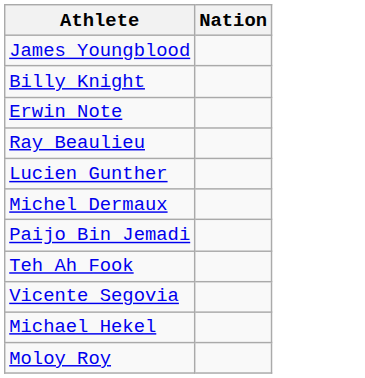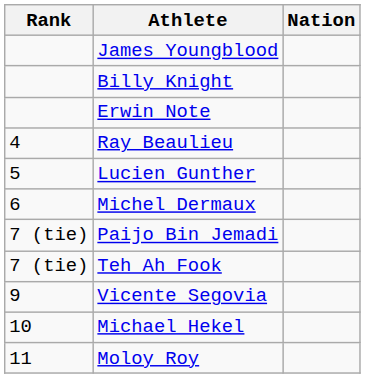+ column: Rank | 4 | 5 | 6 | 7 (tie) | 7 (tie) | 9 | 10 | 11
